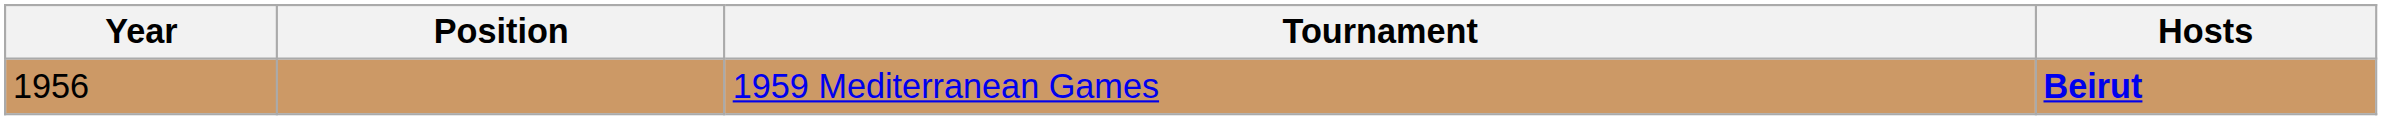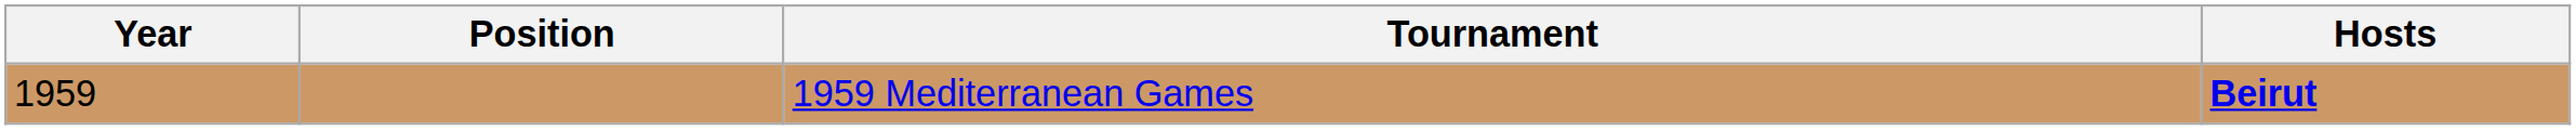1959 Mediterranean Games | Year: 1956 -> 1959
